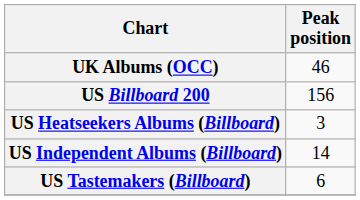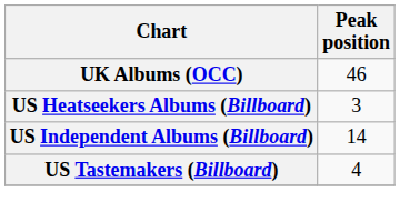- row: US Billboard 200 | 156
US Tastemakers (Billboard) | Peak position: 6 -> 4
